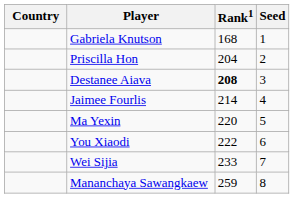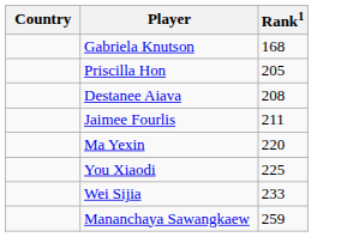- column: Seed | 1 | 2 | 3 | 4 | 5 | 6 | 7 | 8
Priscilla Hon | Rank1: 204 -> 205
Destanee Aiava | Rank1: bold -> normal
Jaimee Fourlis | Rank1: 214 -> 211
You Xiaodi | Rank1: 222 -> 225
